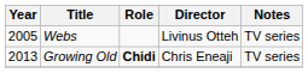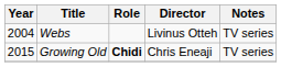Webs | Year: 2005 -> 2004
Growing Old | Year: 2013 -> 2015
